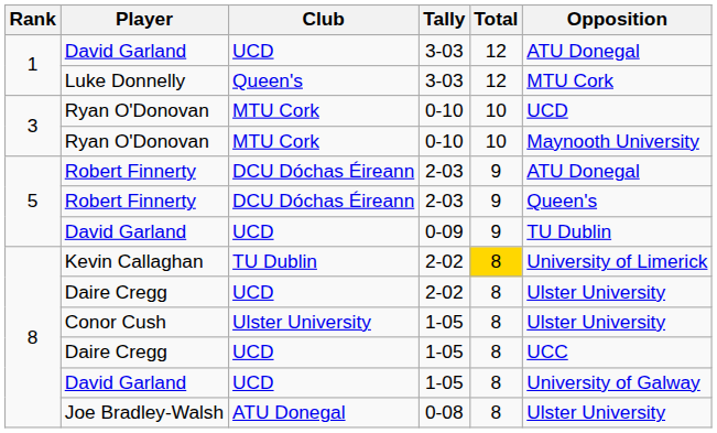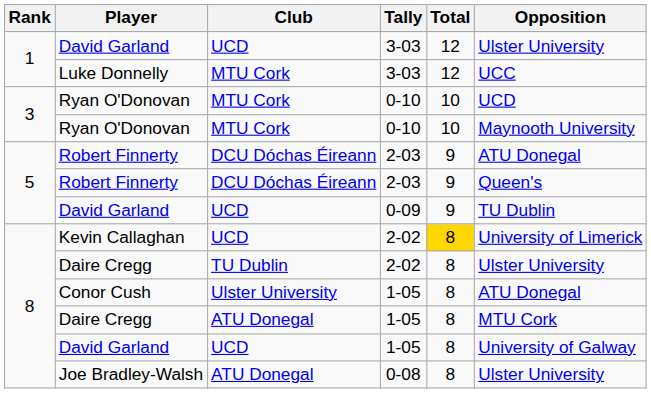David Garland / 3-03 | Opposition: ATU Donegal -> Ulster University
Luke Donnelly | Club: Queen's -> MTU Cork
Luke Donnelly | Opposition: MTU Cork -> UCC
Kevin Callaghan | Club: TU Dublin -> UCD
Daire Cregg / 2-02 | Club: UCD -> TU Dublin
Conor Cush | Opposition: Ulster University -> ATU Donegal
Daire Cregg / 1-05 | Club: UCD -> ATU Donegal
Daire Cregg / 1-05 | Opposition: UCC -> MTU Cork
